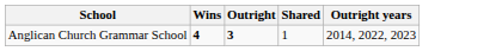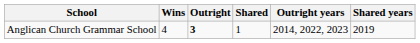+ column: Shared years | 2019
Anglican Church Grammar School | Wins: bold -> normal
